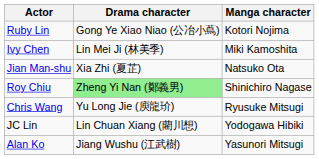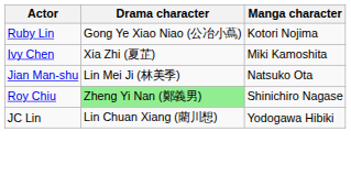Ivy Chen | Drama character: Lin Mei Ji (林美季) -> Xia Zhi (夏芷)
Jian Man-shu | Drama character: Xia Zhi (夏芷) -> Lin Mei Ji (林美季)
- row: Chris Wang | Yu Long Jie (庾龍玠) | Ryusuke Mitsugi
- row: Alan Ko | Jiang Wushu (江武樹) | Yasunori Mitsugi
